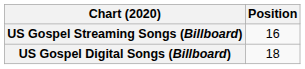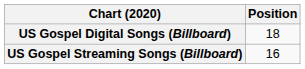rows swapped: US Gospel Digital Songs (Billboard) <-> US Gospel Streaming Songs (Billboard)
